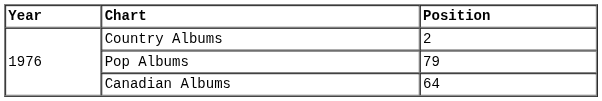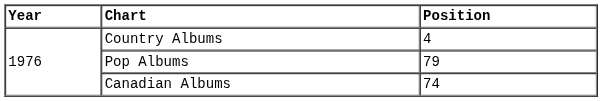Country Albums | Position: 2 -> 4
Canadian Albums | Position: 64 -> 74
